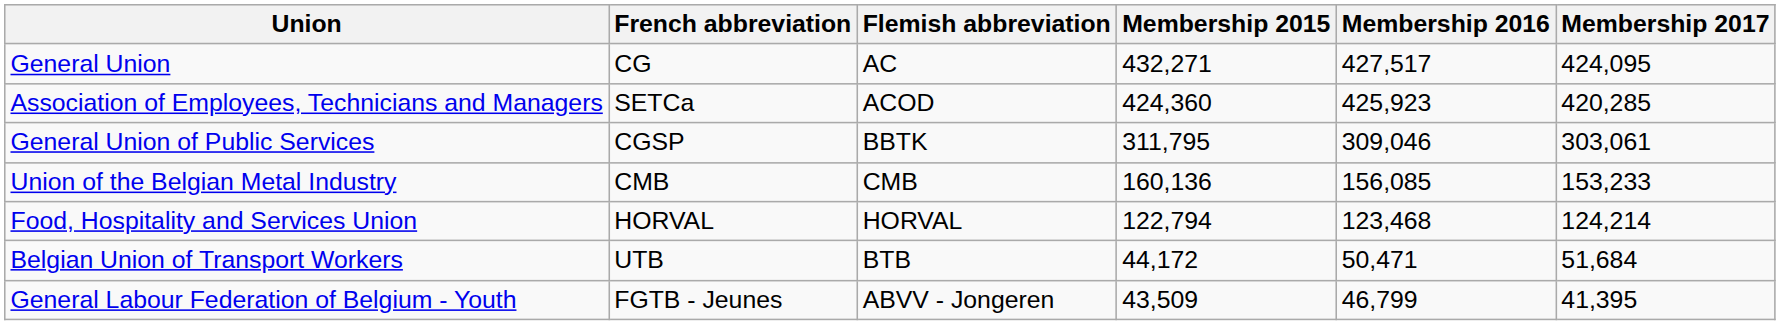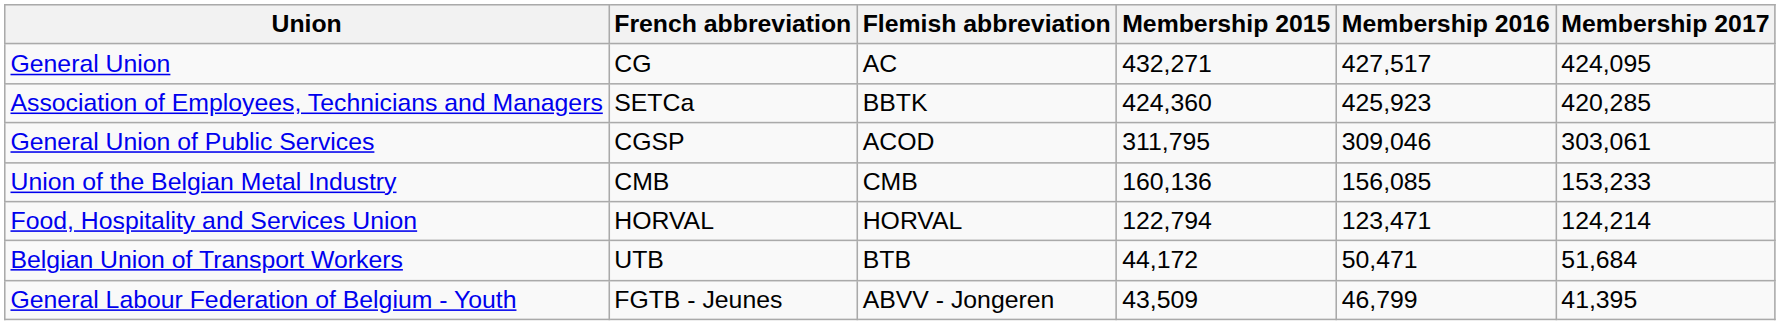Association of Employees, Technicians and Managers | Flemish abbreviation: ACOD -> BBTK
General Union of Public Services | Flemish abbreviation: BBTK -> ACOD
Food, Hospitality and Services Union | Membership 2016: 123,468 -> 123,471
